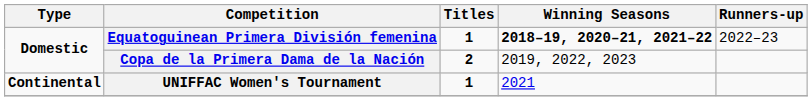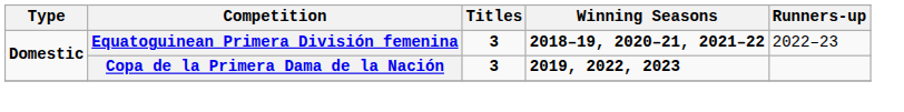Equatoguinean Primera División femenina | Titles: 1 -> 3
Copa de la Primera Dama de la Nación | Titles: 2 -> 3
Copa de la Primera Dama de la Nación | Winning Seasons: normal -> bold
- row: Continental | UNIFFAC Women's Tournament | 1 | 2021
